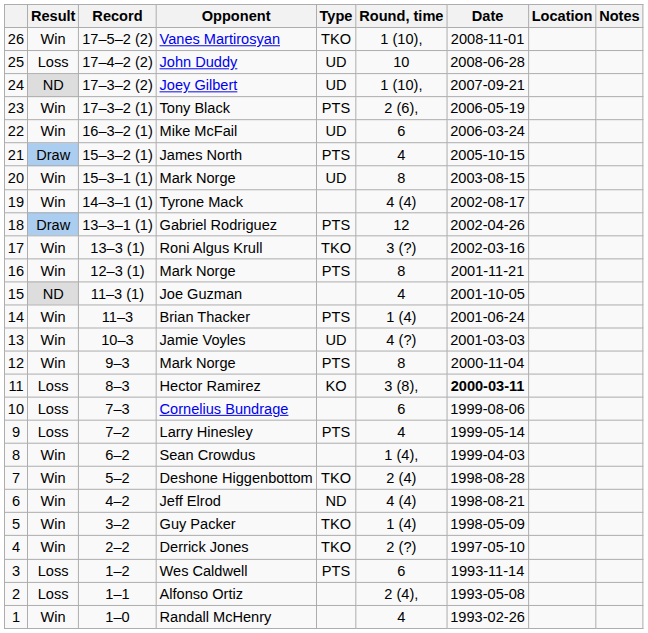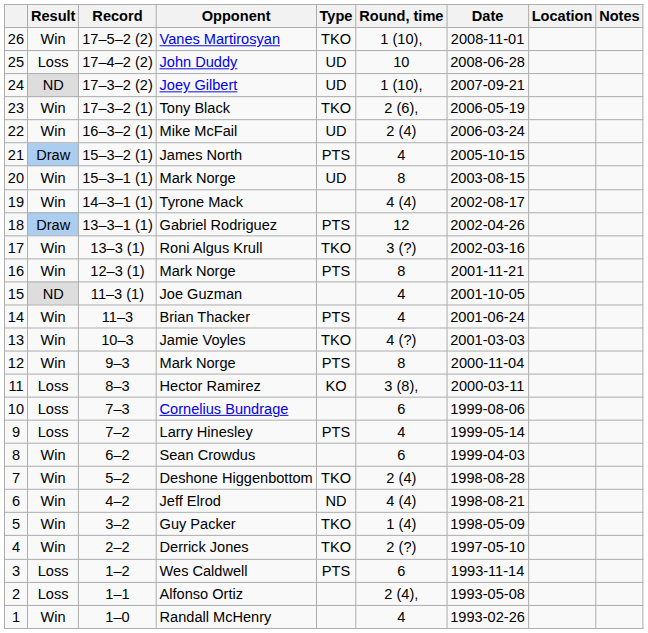Tony Black | Type: PTS -> TKO
Mike McFail | Round, time: 6 -> 2 (4)
Brian Thacker | Round, time: 1 (4) -> 4
Jamie Voyles | Type: UD -> TKO
Hector Ramirez | Date: bold -> normal
Sean Crowdus | Round, time: 1 (4), -> 6
